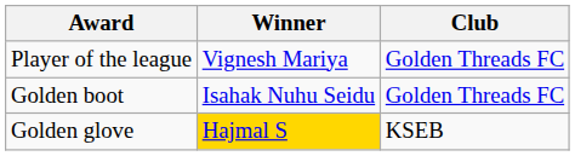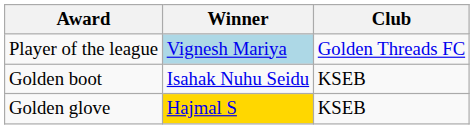Player of the league | Winner: no background -> lightblue background
Golden boot | Club: Golden Threads FC -> KSEB
